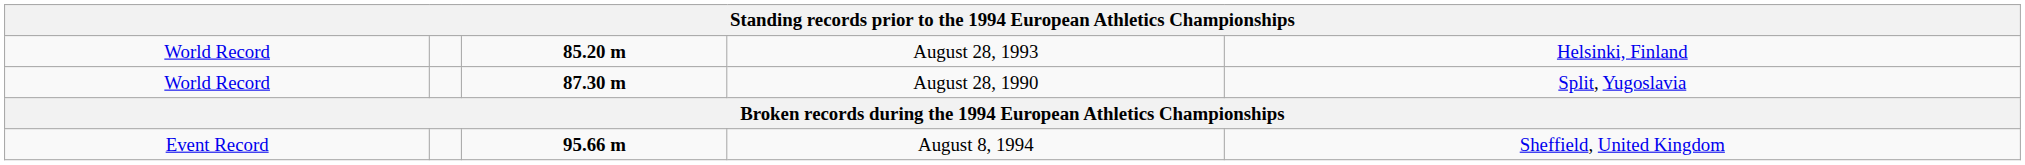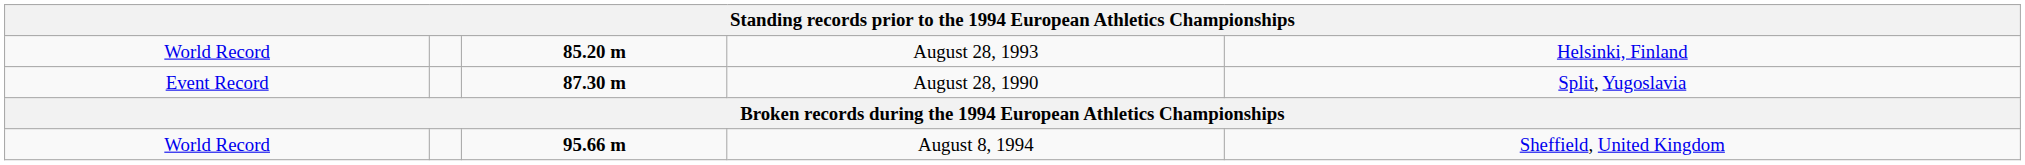August 28, 1990 | column 1: World Record -> Event Record
August 8, 1994 | column 1: Event Record -> World Record
